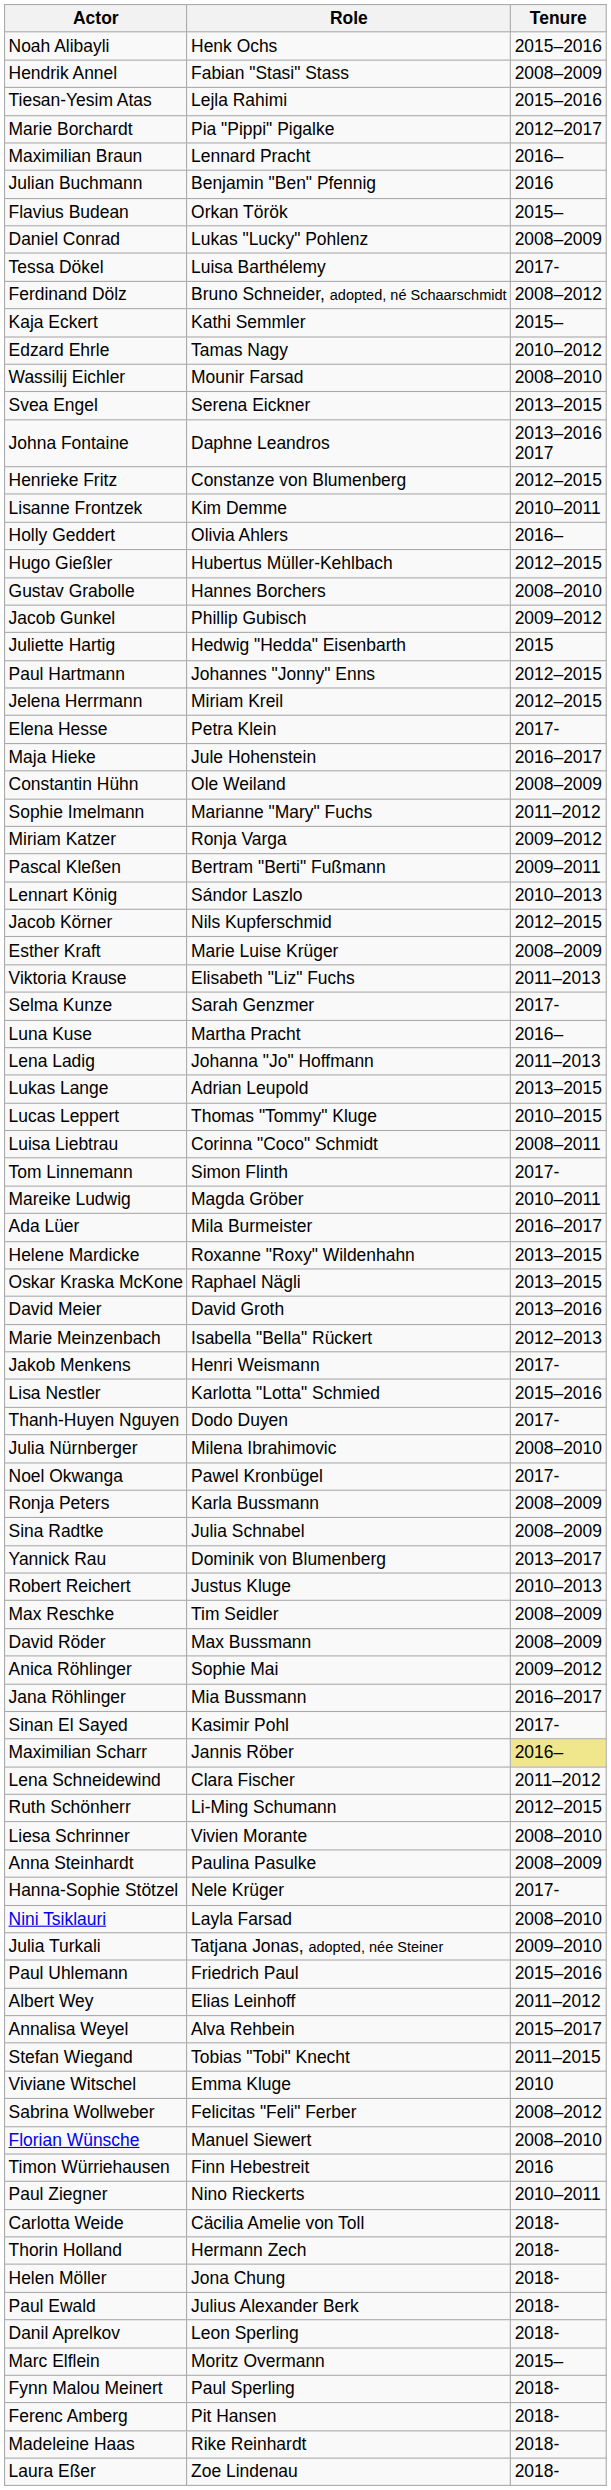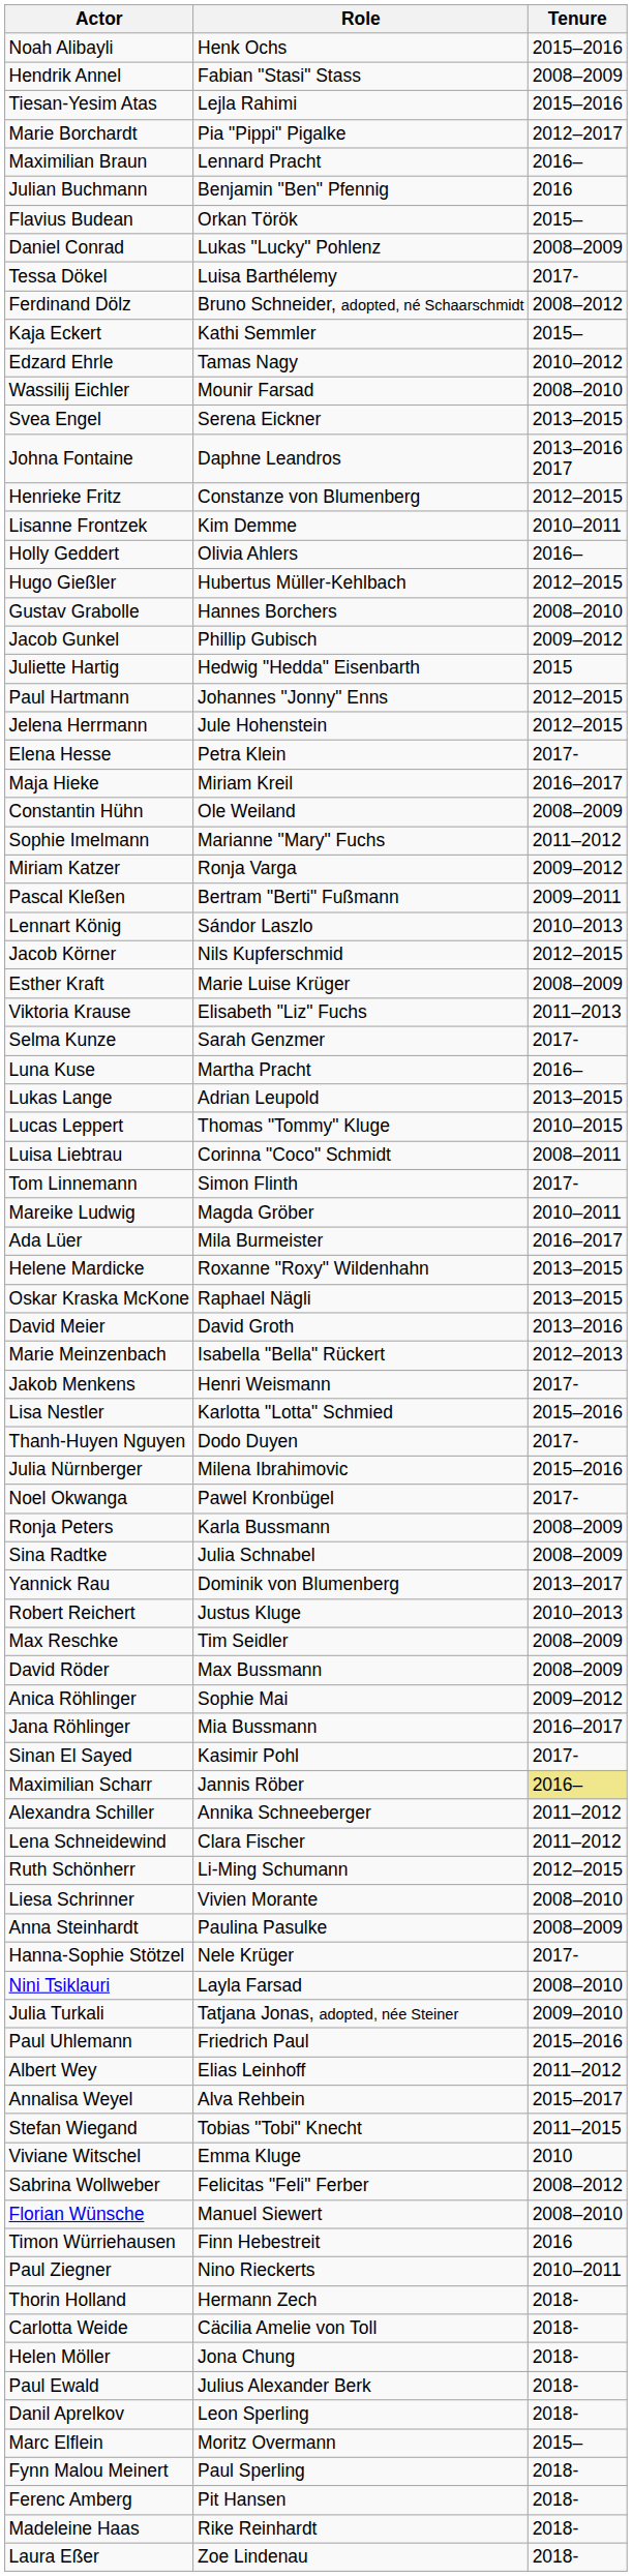Jelena Herrmann | Role: Miriam Kreil -> Jule Hohenstein
Maja Hieke | Role: Jule Hohenstein -> Miriam Kreil
- row: Lena Ladig | Johanna "Jo" Hoffmann | 2011–2013
Julia Nürnberger | Tenure: 2008–2010 -> 2015–2016
+ row: Alexandra Schiller | Annika Schneeberger | 2011–2012
rows swapped: Carlotta Weide <-> Thorin Holland
